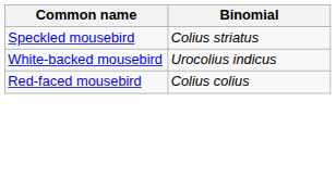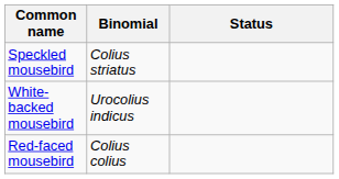+ column: Status
